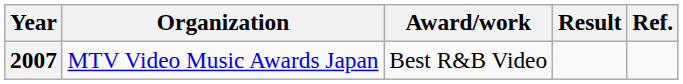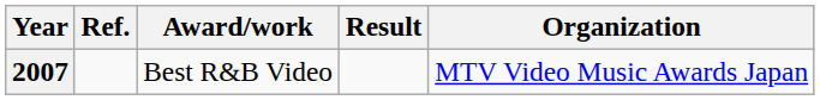columns swapped: Organization <-> Ref.
